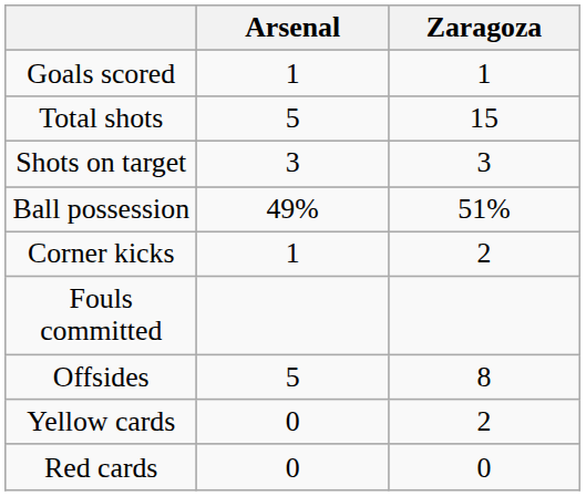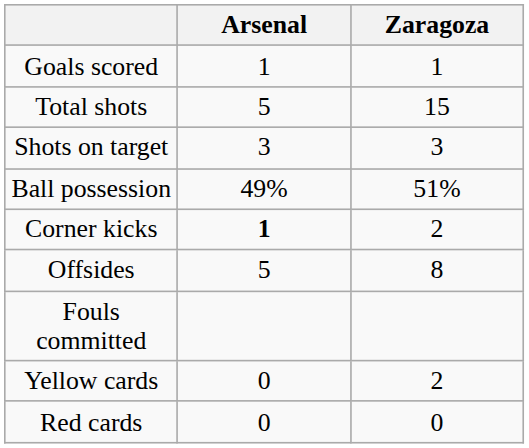Corner kicks | Arsenal: normal -> bold
rows swapped: Fouls committed <-> Offsides
